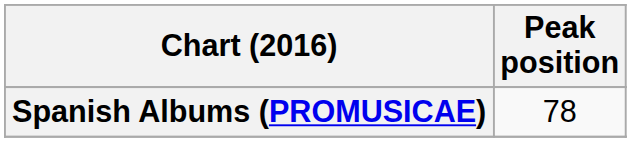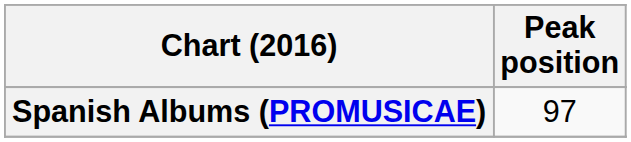Spanish Albums (PROMUSICAE) | Peak position: 78 -> 97
